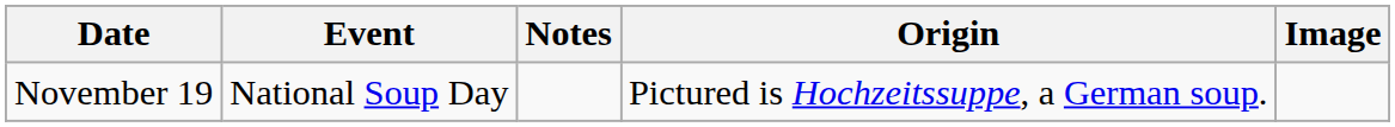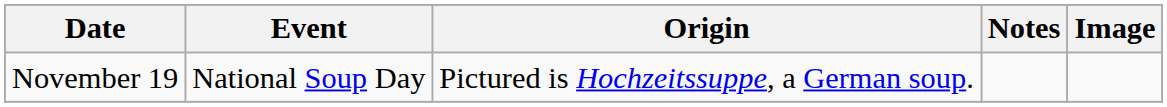columns swapped: Origin <-> Notes
